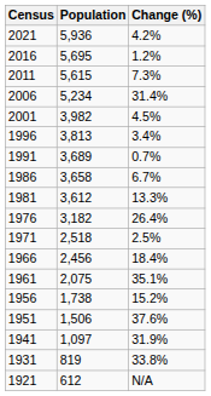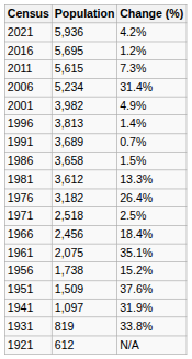2001 | Change (%): 4.5% -> 4.9%
1996 | Change (%): 3.4% -> 1.4%
1986 | Change (%): 6.7% -> 1.5%
1951 | Population: 1,506 -> 1,509
